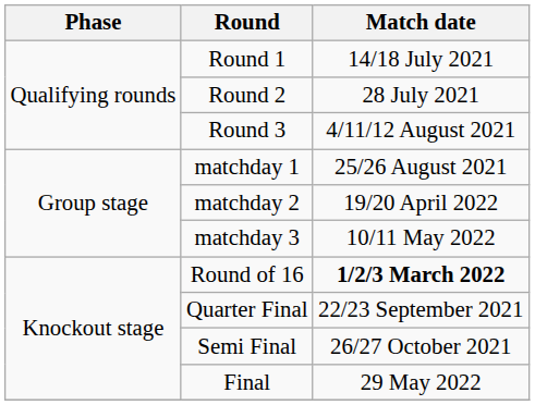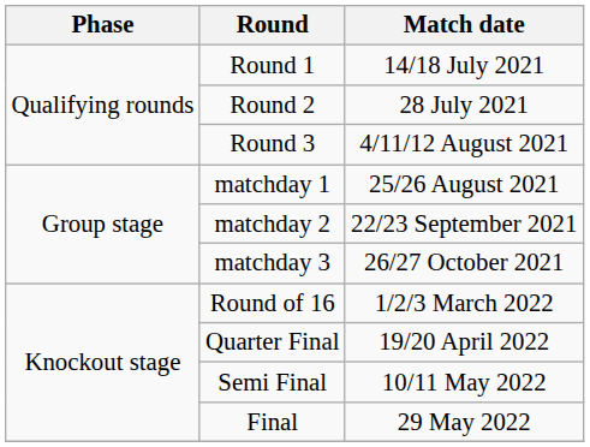matchday 2 | Match date: 19/20 April 2022 -> 22/23 September 2021
matchday 3 | Match date: 10/11 May 2022 -> 26/27 October 2021
Round of 16 | Match date: bold -> normal
Quarter Final | Match date: 22/23 September 2021 -> 19/20 April 2022
Semi Final | Match date: 26/27 October 2021 -> 10/11 May 2022
